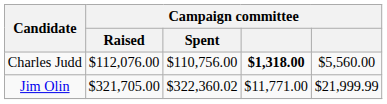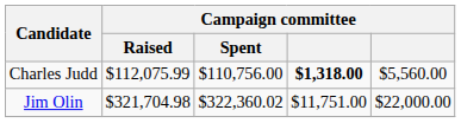Charles Judd | Campaign committee / Raised: $112,076.00 -> $112,075.99
Jim Olin | Campaign committee / Raised: $321,705.00 -> $321,704.98
Jim Olin | column 4: $11,771.00 -> $11,751.00
Jim Olin | column 5: $21,999.99 -> $22,000.00
